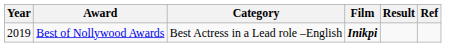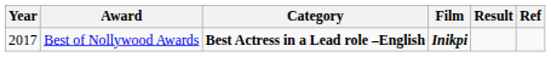Best of Nollywood Awards | Year: 2019 -> 2017
Best of Nollywood Awards | Category: normal -> bold
